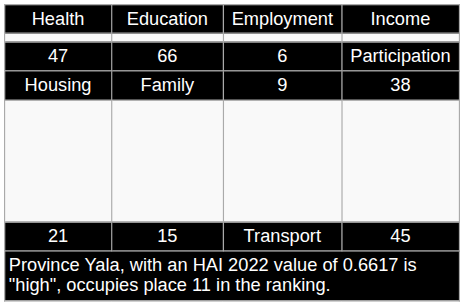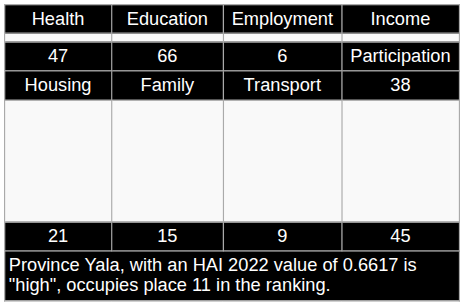Housing | column 3: 9 -> Transport
21 | column 3: Transport -> 9
